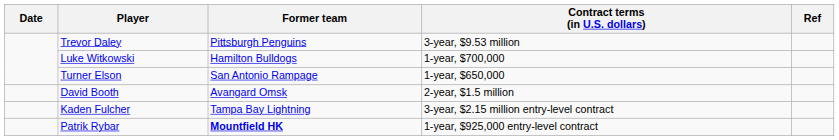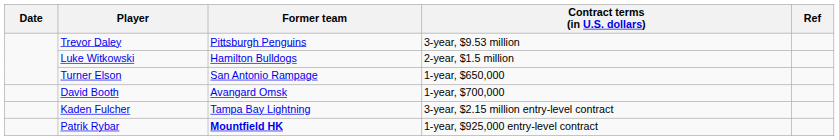Luke Witkowski | Contract terms (in U.S. dollars): 1-year, $700,000 -> 2-year, $1.5 million
David Booth | Contract terms (in U.S. dollars): 2-year, $1.5 million -> 1-year, $700,000
